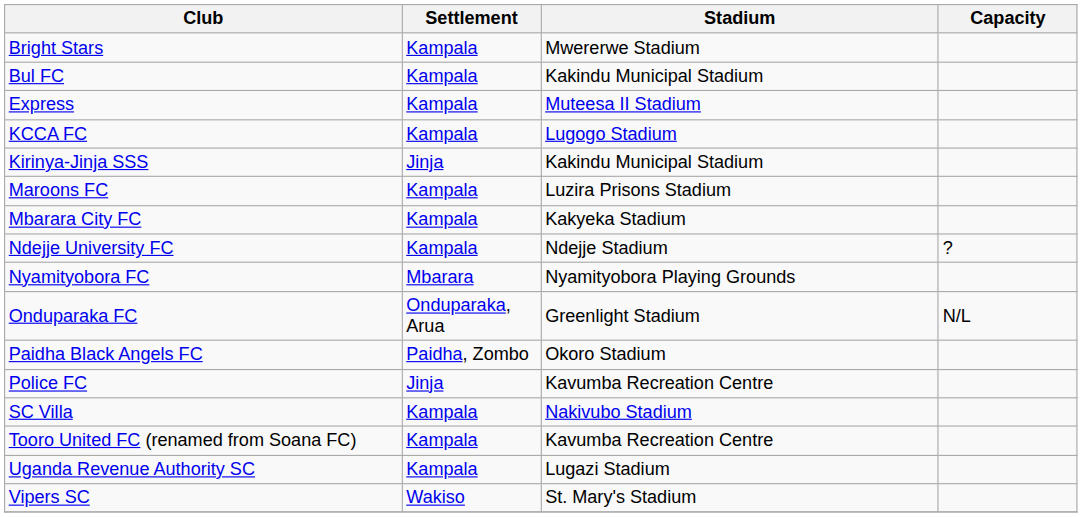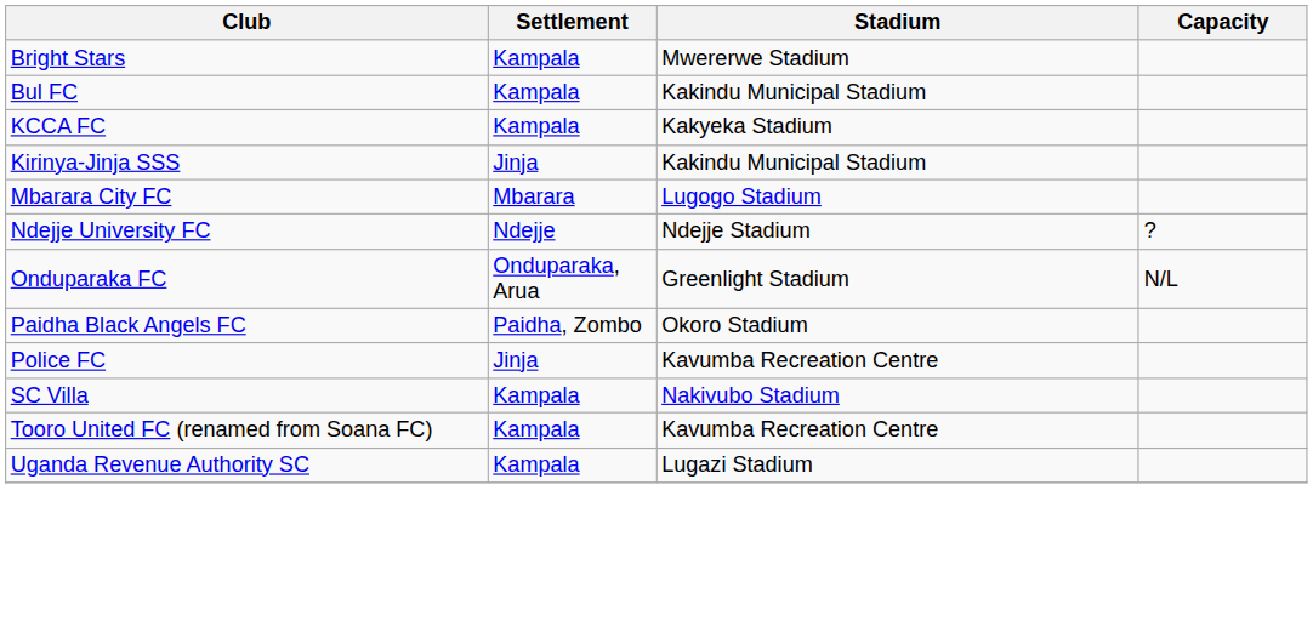- row: Express | Kampala | Muteesa II Stadium
KCCA FC | Stadium: Lugogo Stadium -> Kakyeka Stadium
- row: Maroons FC | Kampala | Luzira Prisons Stadium
Mbarara City FC | Settlement: Kampala -> Mbarara
Mbarara City FC | Stadium: Kakyeka Stadium -> Lugogo Stadium
Ndejje University FC | Settlement: Kampala -> Ndejje
- row: Nyamityobora FC | Mbarara | Nyamityobora Playing Grounds
- row: Vipers SC | Wakiso | St. Mary's Stadium
